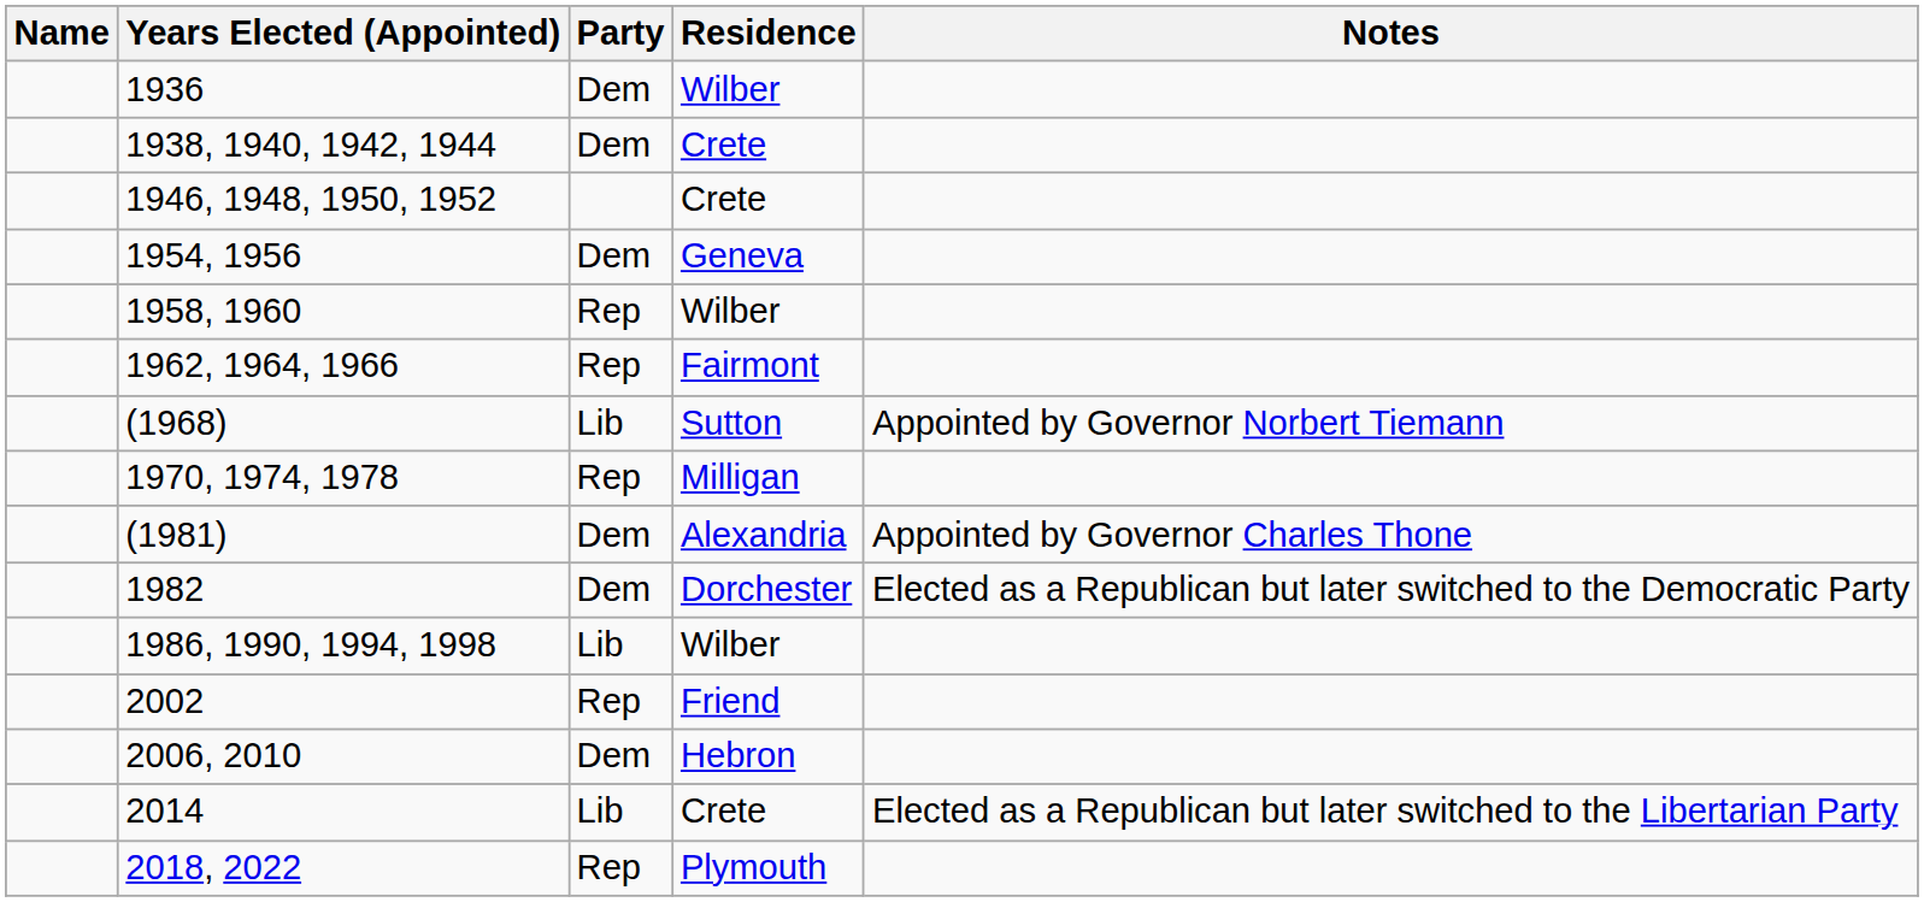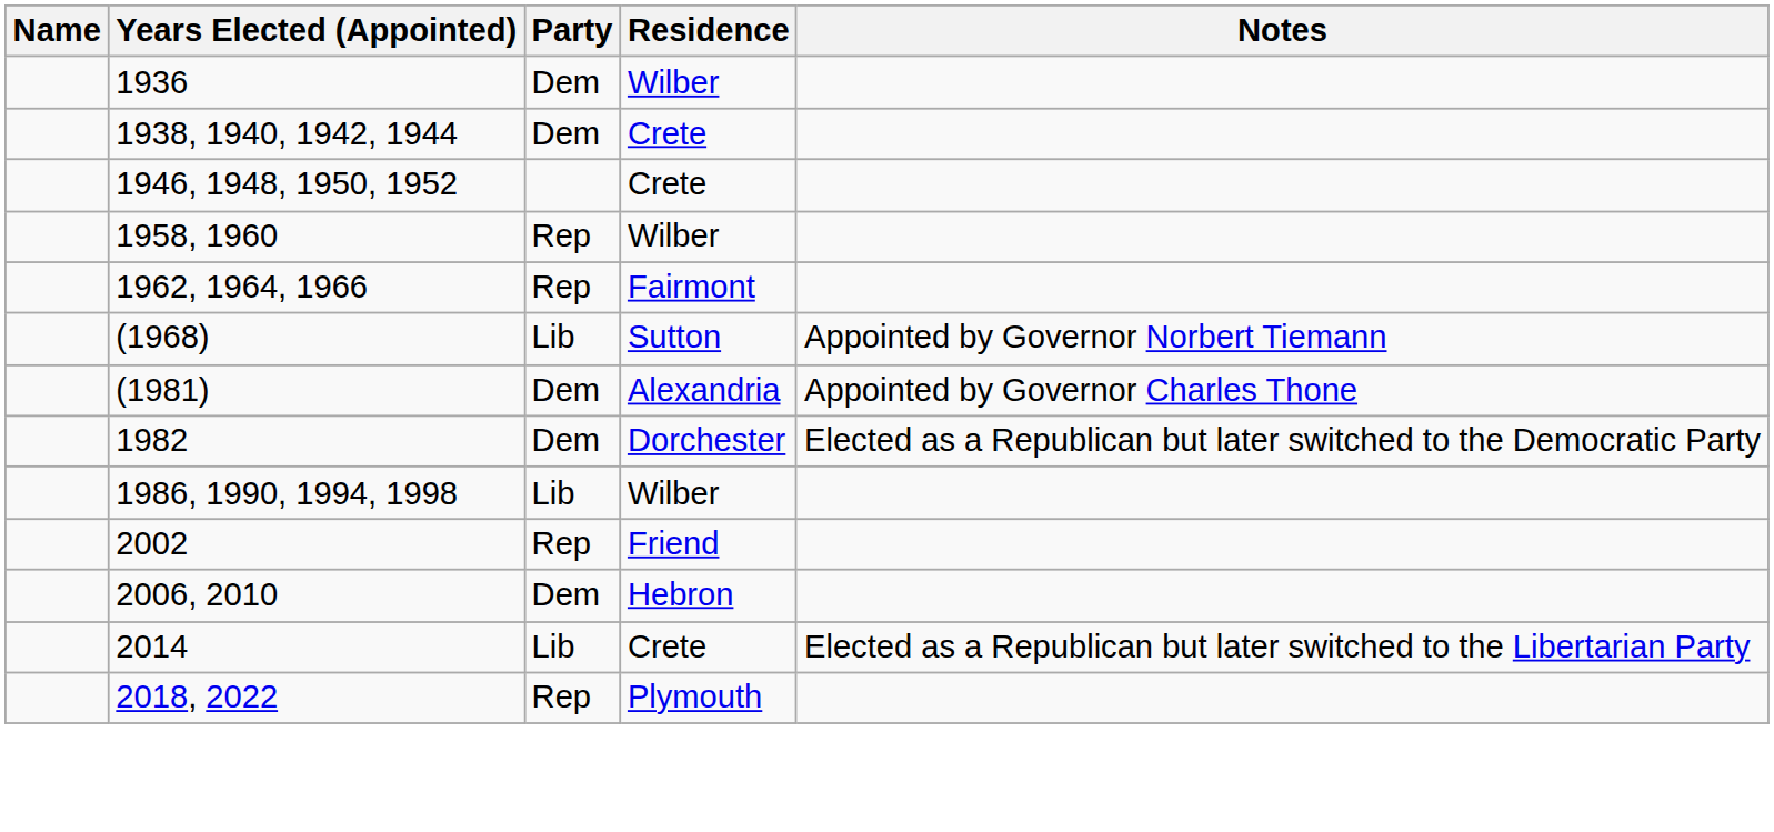- row: 1954, 1956 | Dem | Geneva
- row: 1970, 1974, 1978 | Rep | Milligan
